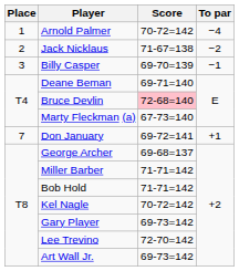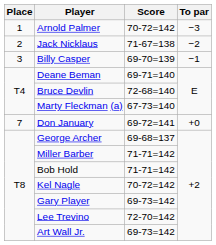Arnold Palmer | To par: −4 -> −3
Bruce Devlin | Score: pink background -> no background
Don January | To par: +1 -> +0
